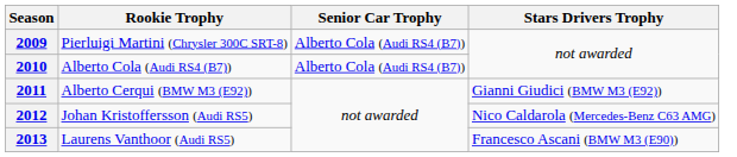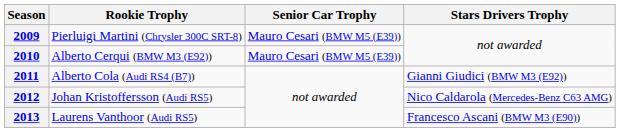2009 | Senior Car Trophy: Alberto Cola (Audi RS4 (B7)) -> Mauro Cesari (BMW M5 (E39))
2010 | Rookie Trophy: Alberto Cola (Audi RS4 (B7)) -> Alberto Cerqui (BMW M3 (E92))
2010 | Senior Car Trophy: Alberto Cola (Audi RS4 (B7)) -> Mauro Cesari (BMW M5 (E39))
2011 | Rookie Trophy: Alberto Cerqui (BMW M3 (E92)) -> Alberto Cola (Audi RS4 (B7))
